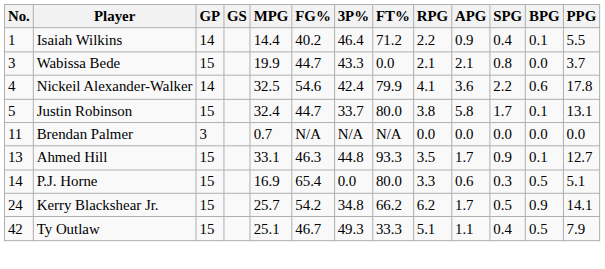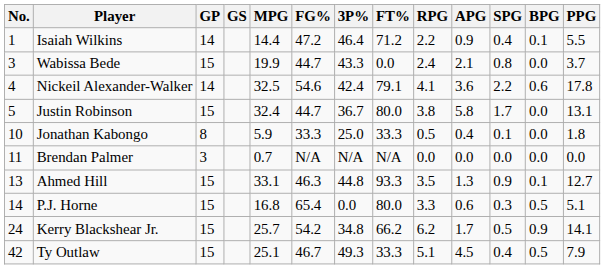Isaiah Wilkins | FG%: 40.2 -> 47.2
Wabissa Bede | RPG: 2.1 -> 2.4
Nickeil Alexander-Walker | FT%: 79.9 -> 79.1
Justin Robinson | 3P%: 33.7 -> 36.7
Justin Robinson | BPG: 0.1 -> 0.0
+ row: 10 | Jonathan Kabongo | 8 | 5.9 | 33.3 | 25.0 | 33.3 | 0.5 | 0.4 | 0.1 | 0.0 | 1.8
Ahmed Hill | APG: 1.7 -> 1.3
P.J. Horne | MPG: 16.9 -> 16.8
Ty Outlaw | APG: 1.1 -> 4.5
